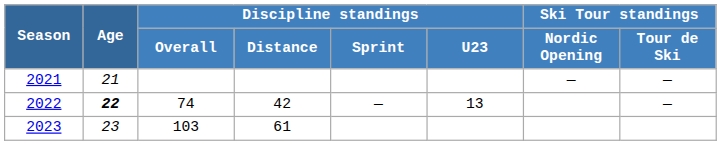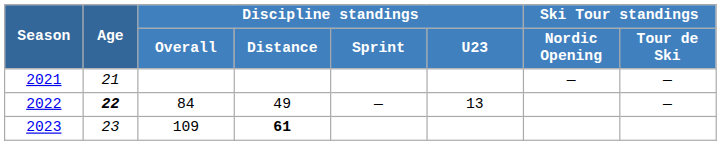2022 | Discipline standings / Overall: 74 -> 84
2022 | Discipline standings / Distance: 42 -> 49
2023 | Discipline standings / Overall: 103 -> 109
2023 | Discipline standings / Distance: normal -> bold
